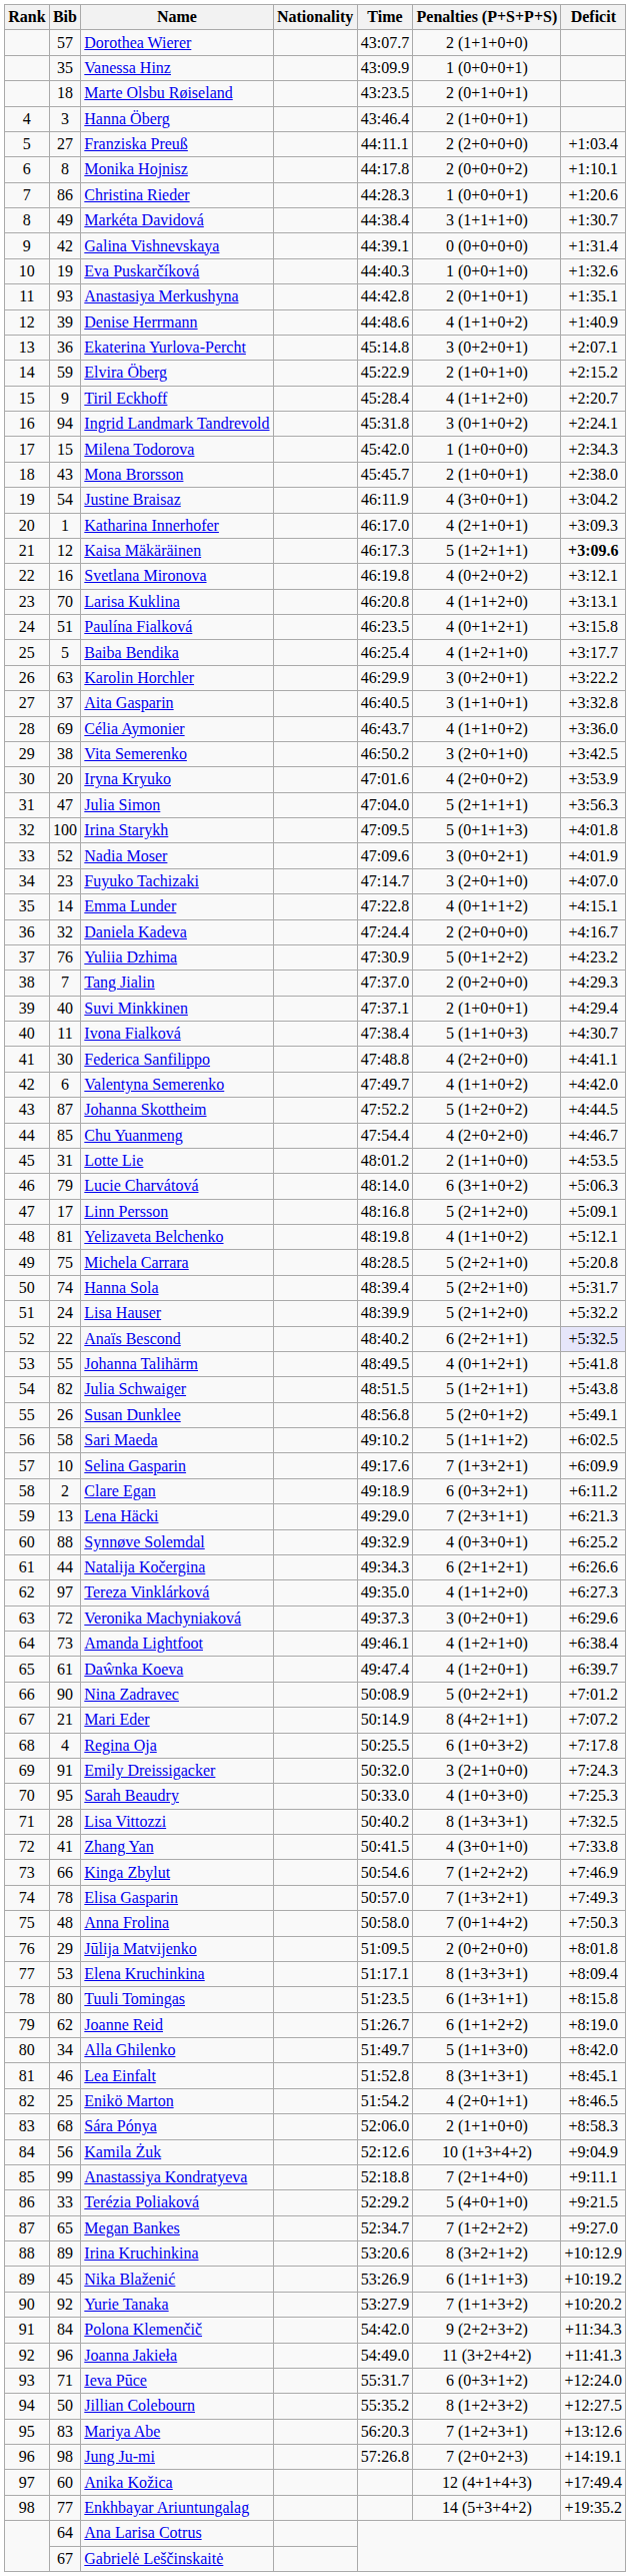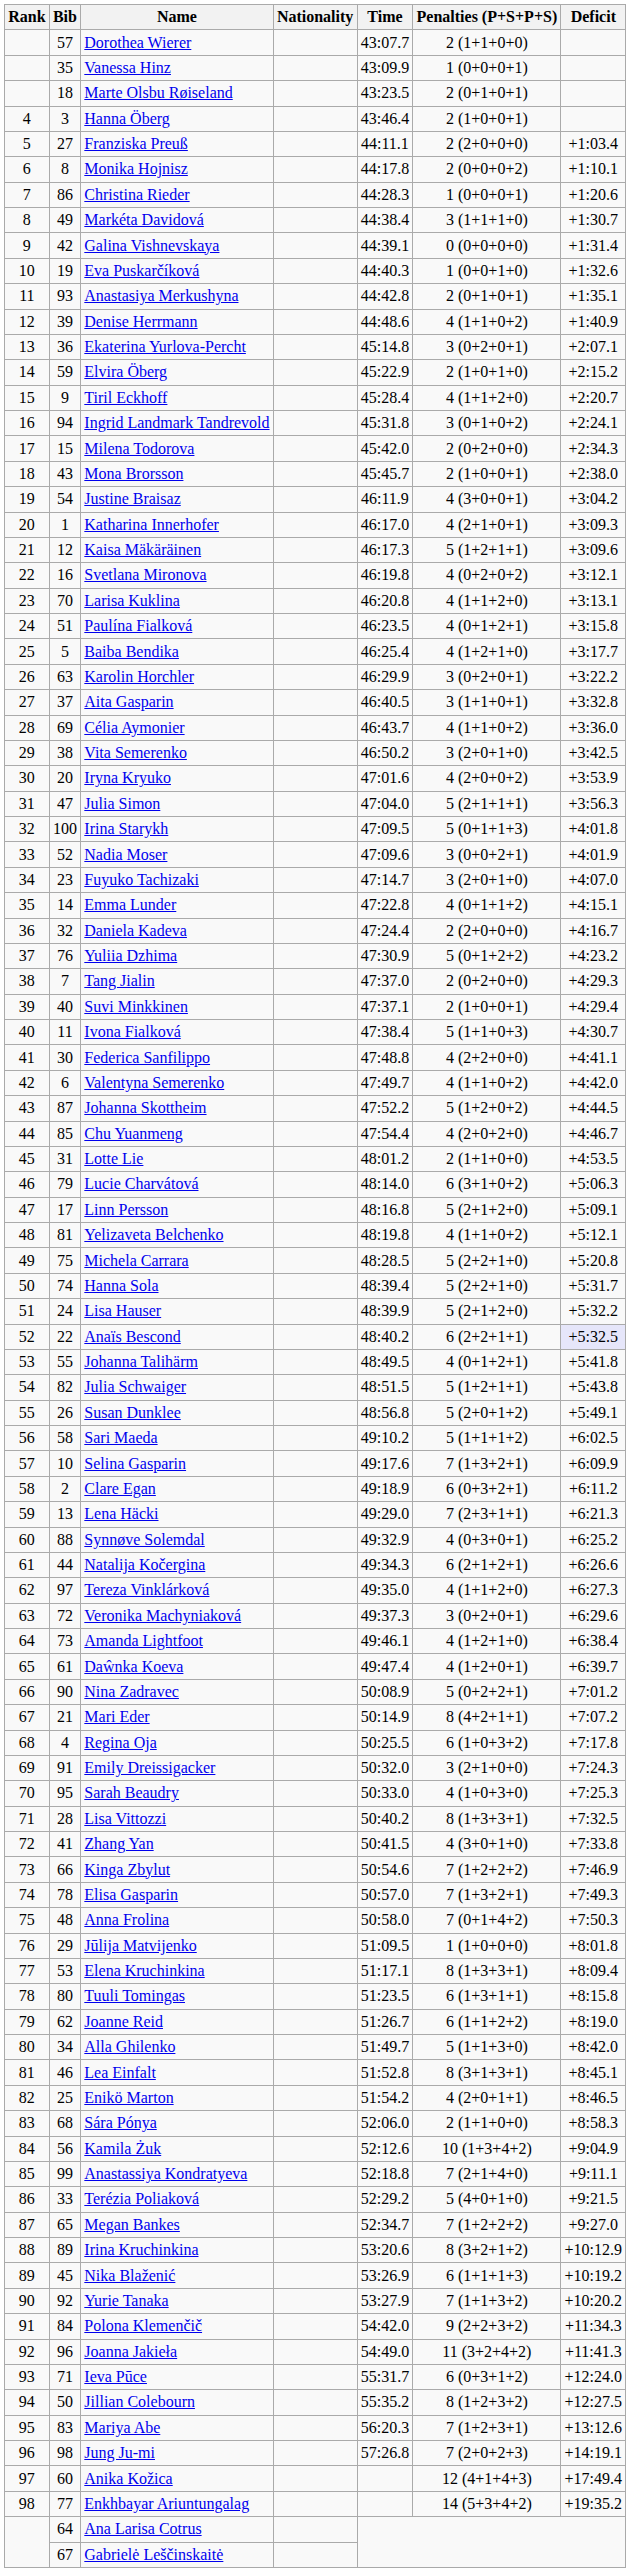Milena Todorova | Penalties (P+S+P+S): 1 (1+0+0+0) -> 2 (0+2+0+0)
Kaisa Mäkäräinen | Deficit: bold -> normal
Jūlija Matvijenko | Penalties (P+S+P+S): 2 (0+2+0+0) -> 1 (1+0+0+0)
